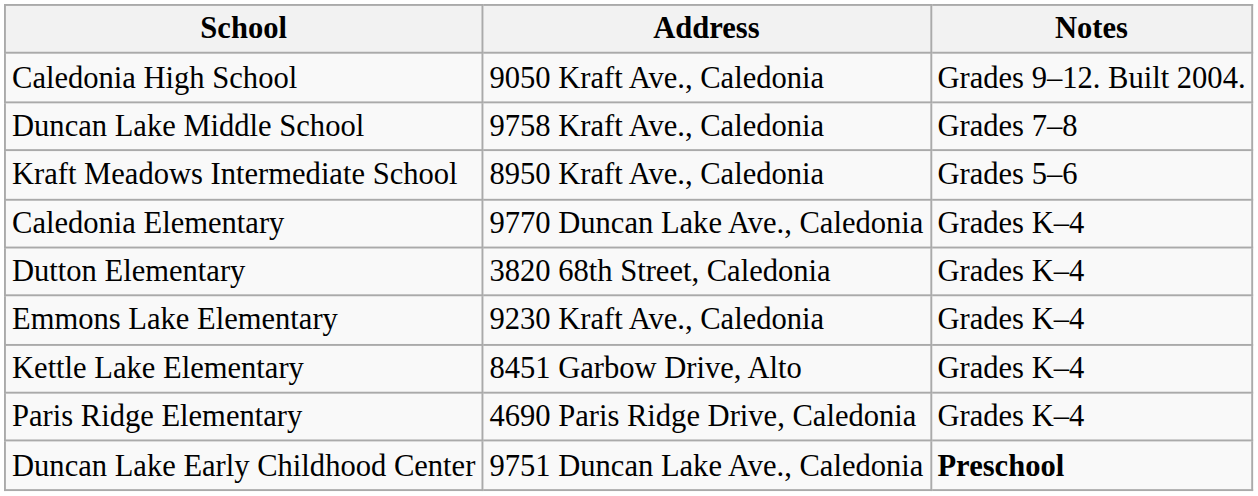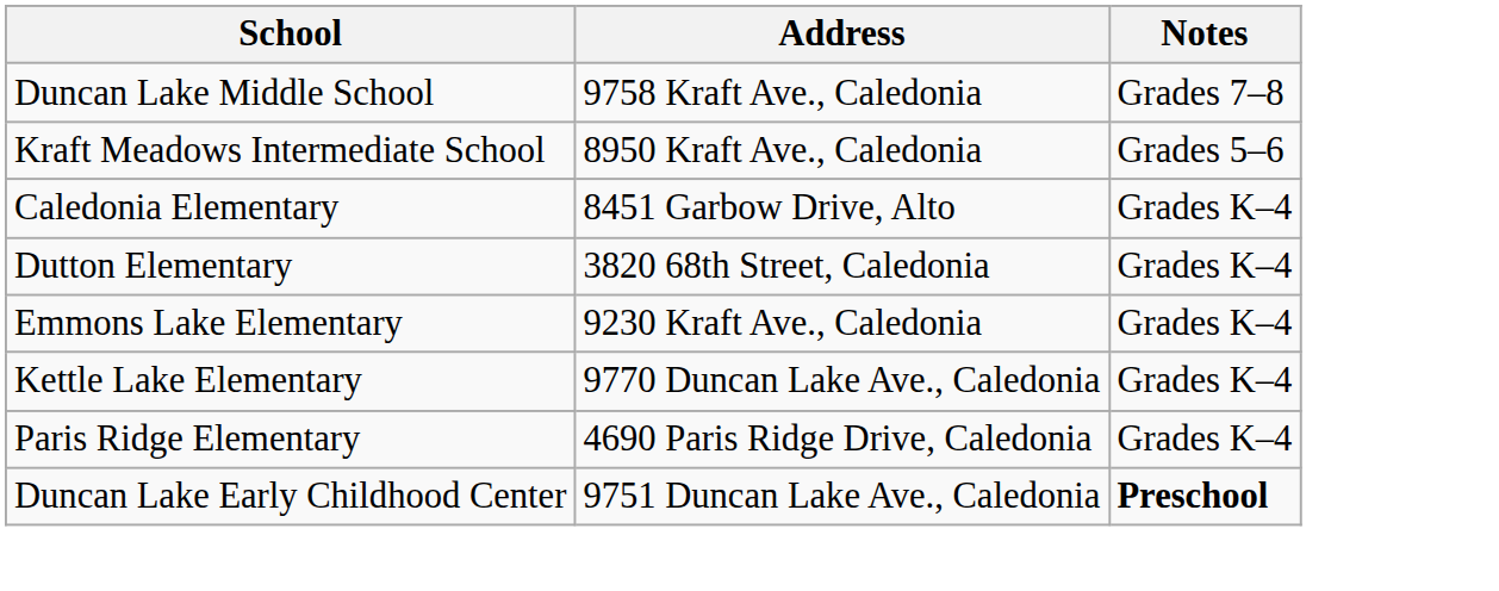- row: Caledonia High School | 9050 Kraft Ave., Caledonia | Grades 9–12. Built 2004.
Caledonia Elementary | Address: 9770 Duncan Lake Ave., Caledonia -> 8451 Garbow Drive, Alto
Kettle Lake Elementary | Address: 8451 Garbow Drive, Alto -> 9770 Duncan Lake Ave., Caledonia
